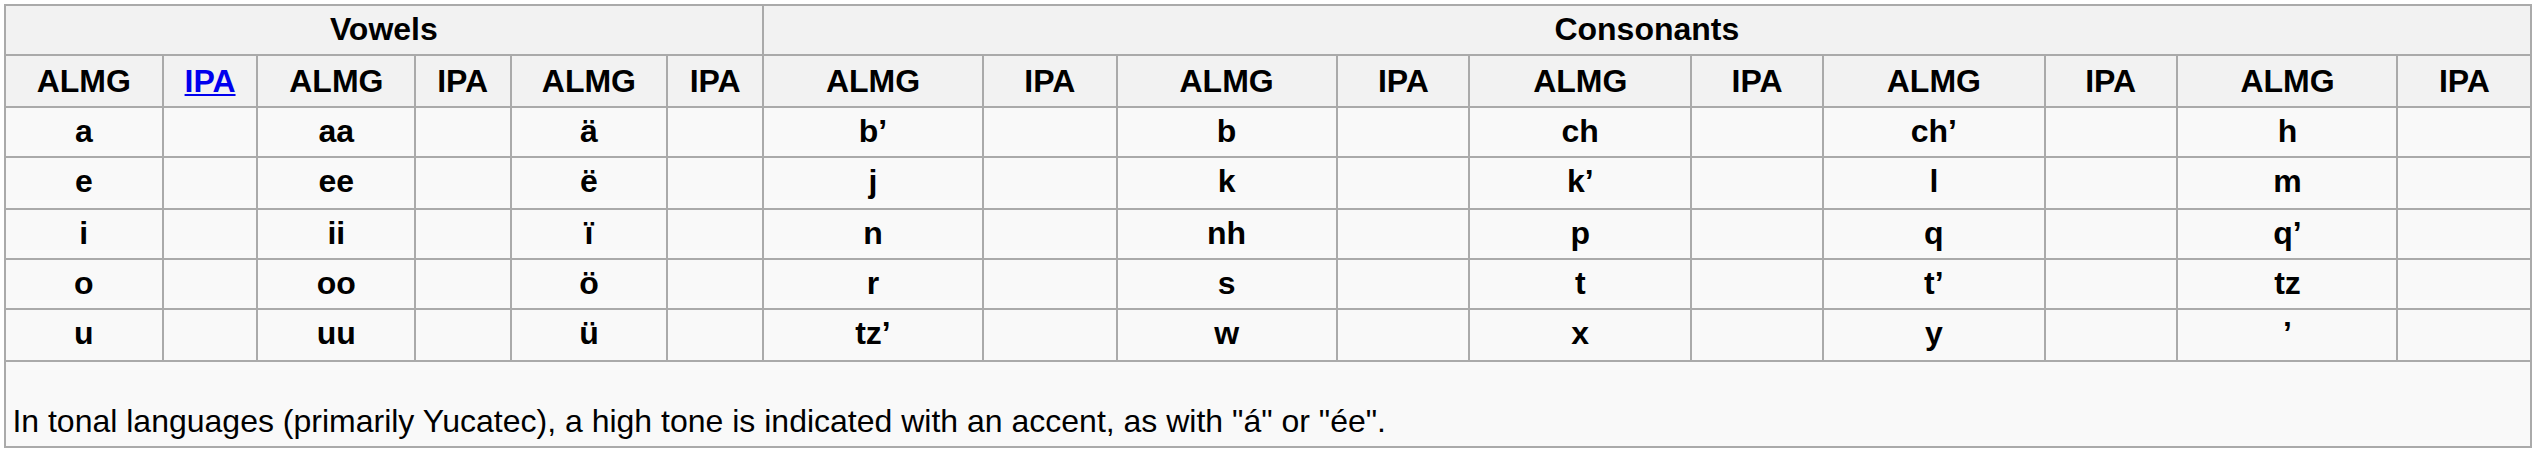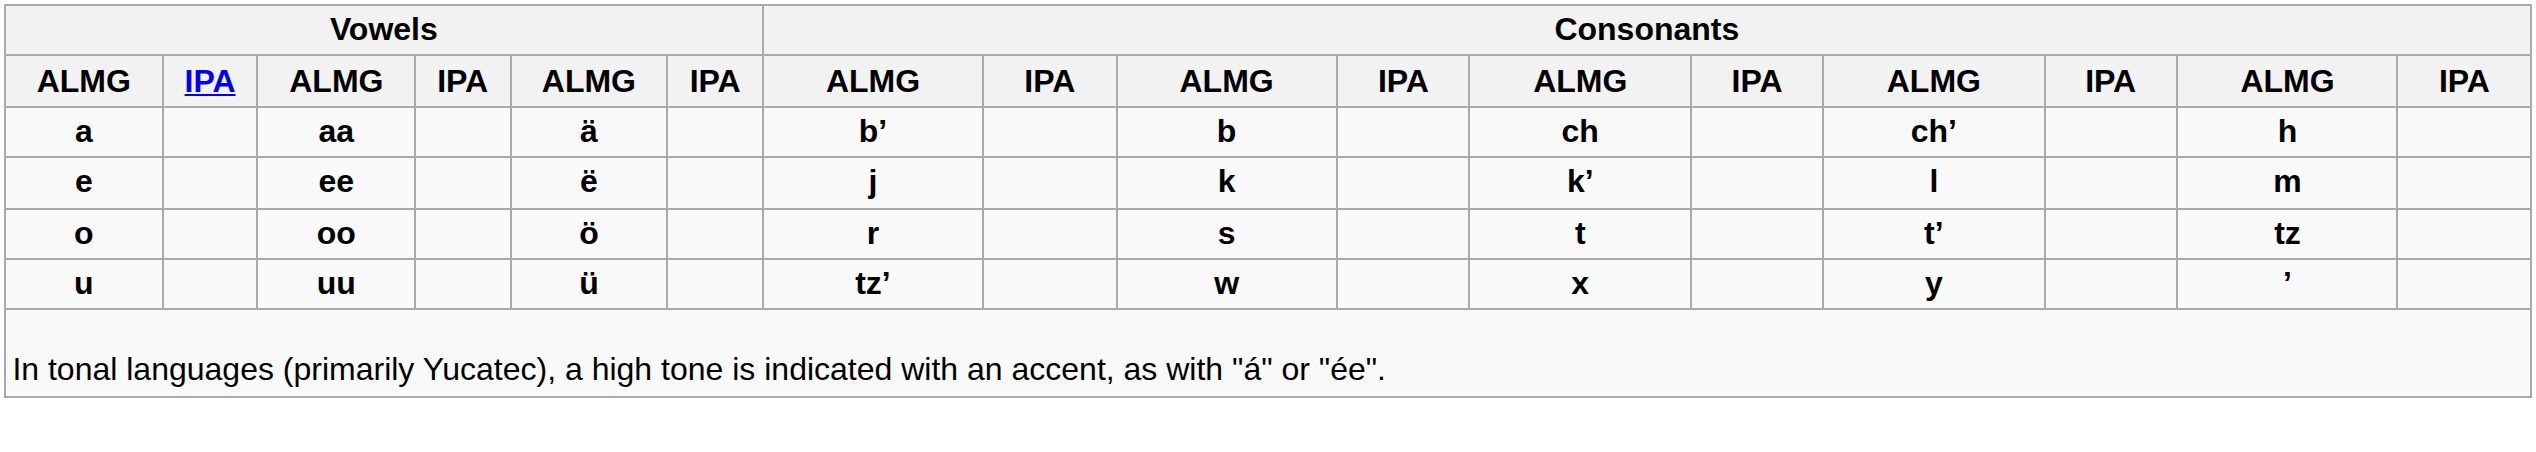- row: i | ii | ï | n | nh | p | q | qʼ
